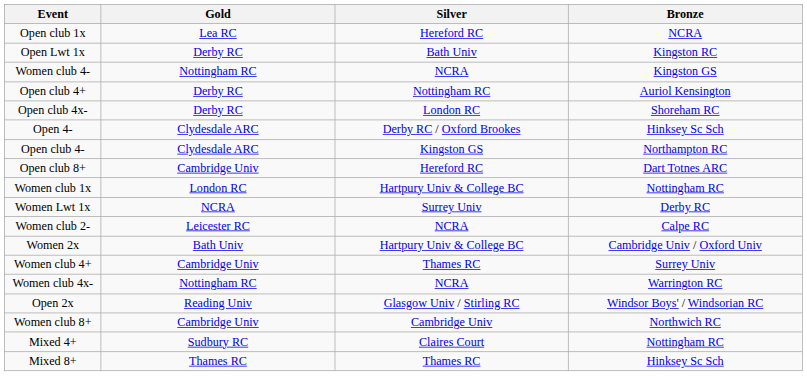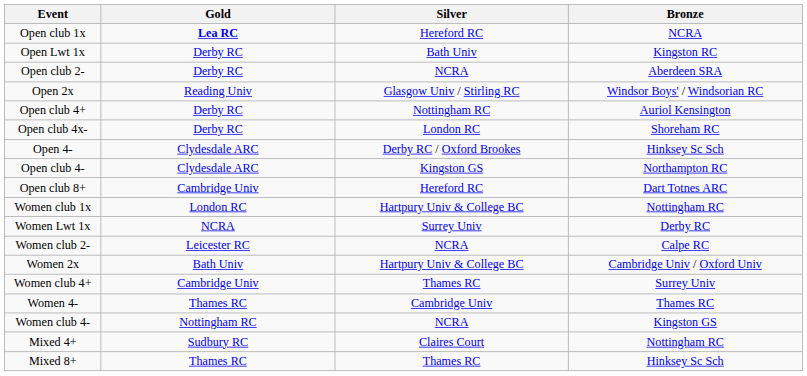Open club 1x | Gold: normal -> bold
+ row: Open club 2- | Derby RC | NCRA | Aberdeen SRA
rows swapped: Open 2x <-> Women club 4-
- row: Women club 4x- | Nottingham RC | NCRA | Warrington RC
+ row: Women 4- | Thames RC | Cambridge Univ | Thames RC
- row: Women club 8+ | Cambridge Univ | Cambridge Univ | Northwich RC
